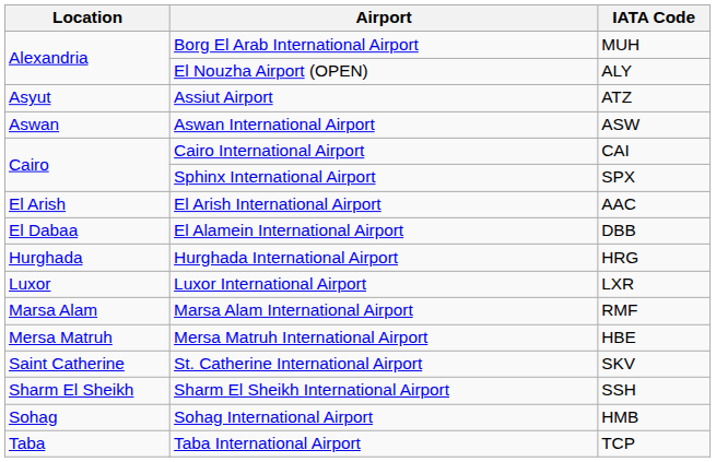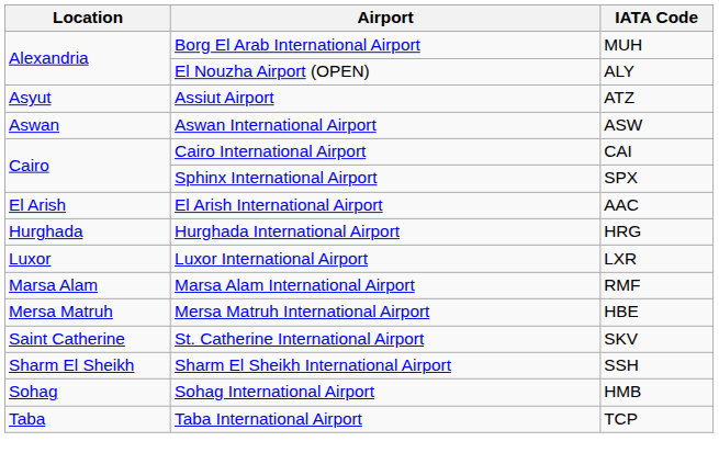- row: El Dabaa | El Alamein International Airport | DBB
